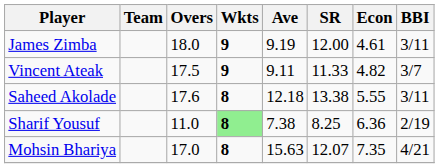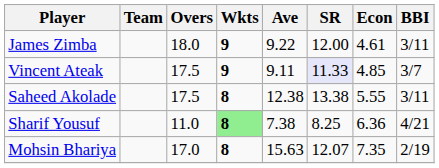James Zimba | Ave: 9.19 -> 9.22
Vincent Ateak | SR: no background -> lavender background
Vincent Ateak | Econ: 4.82 -> 4.85
Saheed Akolade | Overs: 17.6 -> 17.5
Saheed Akolade | Ave: 12.18 -> 12.38
Sharif Yousuf | BBI: 2/19 -> 4/21
Mohsin Bhariya | BBI: 4/21 -> 2/19
